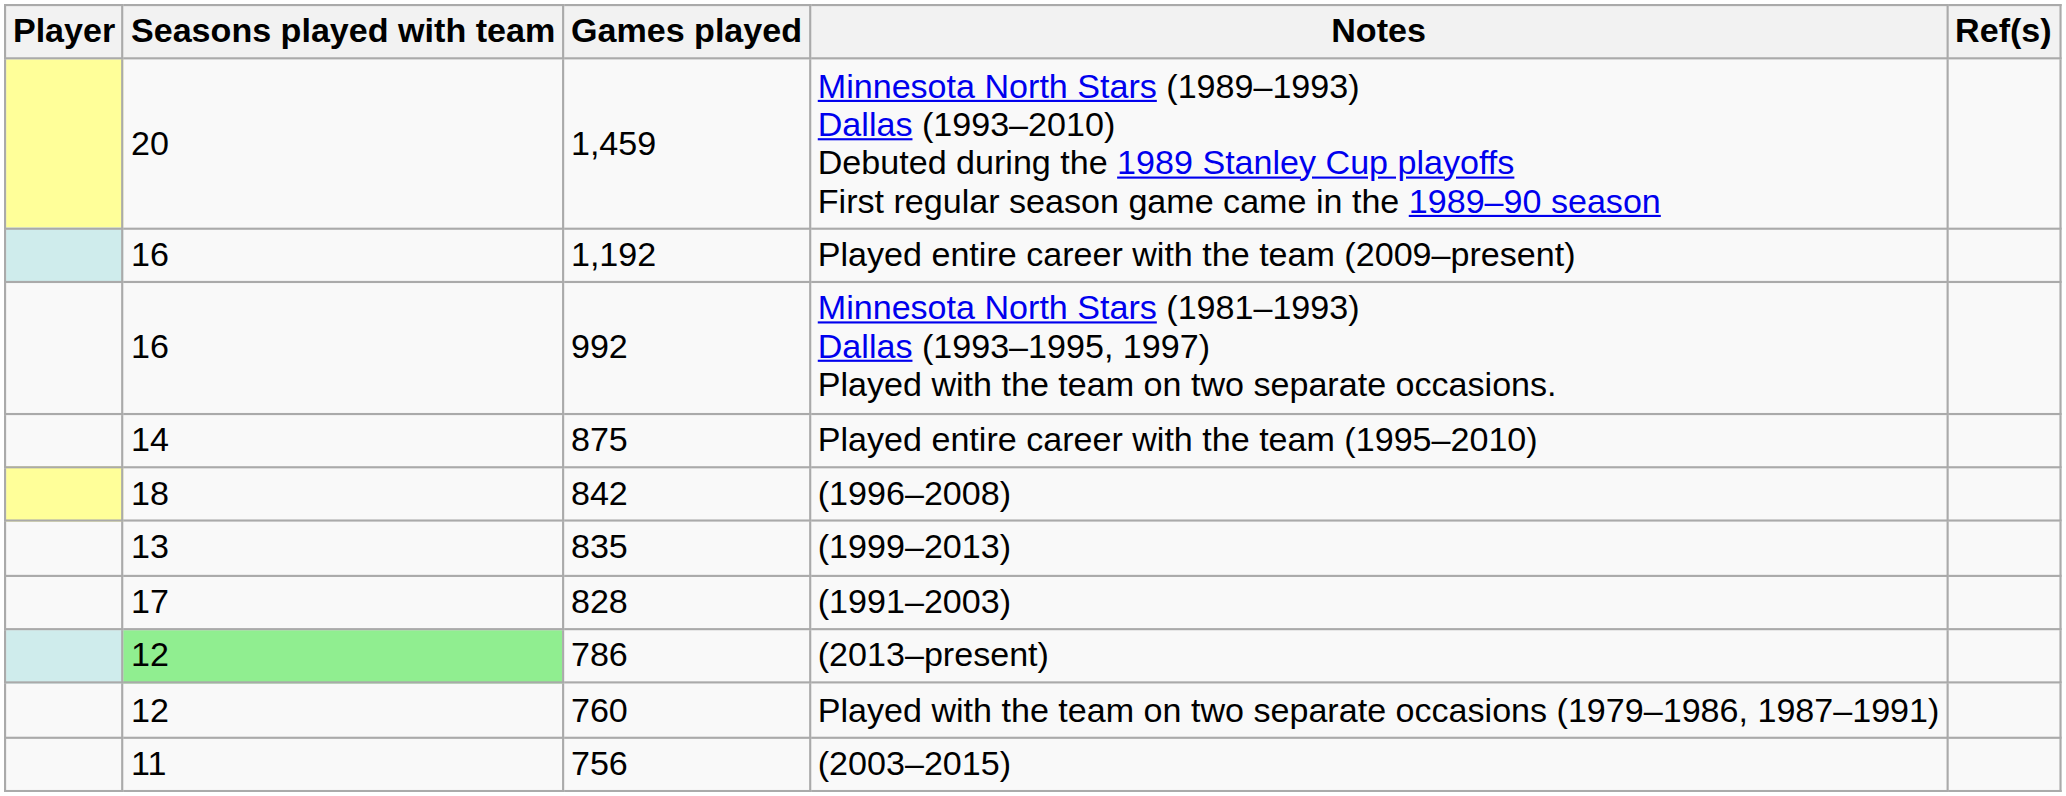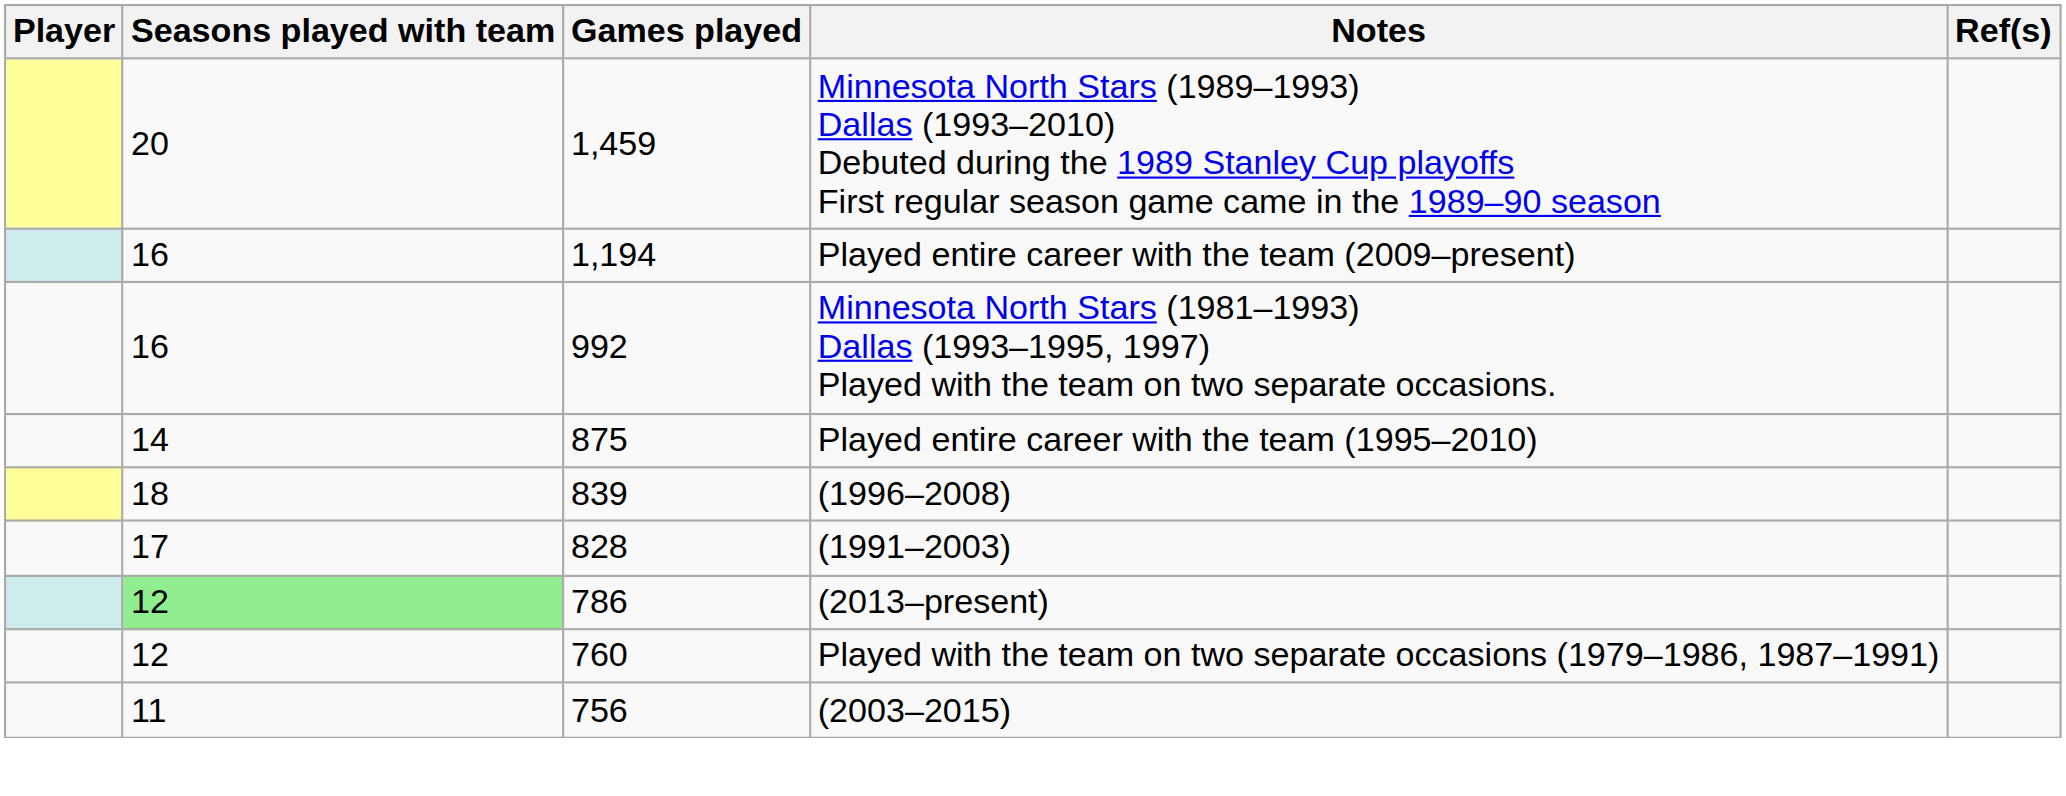Played entire career with the team (2009–present) | Games played: 1,192 -> 1,194
(1996–2008) | Games played: 842 -> 839
- row: 13 | 835 | (1999–2013)
